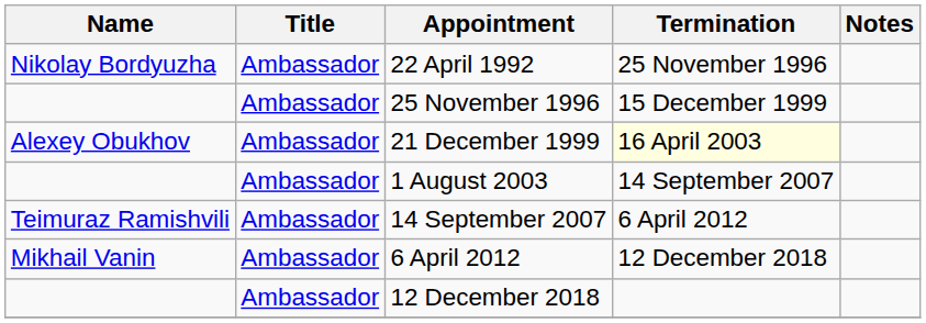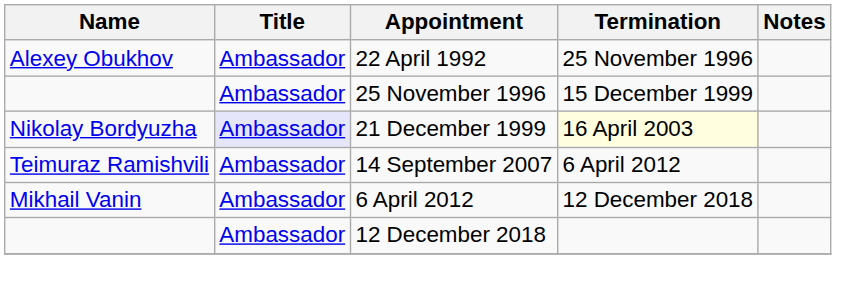22 April 1992 | Name: Nikolay Bordyuzha -> Alexey Obukhov
21 December 1999 | Name: Alexey Obukhov -> Nikolay Bordyuzha
21 December 1999 | Title: no background -> lavender background
- row: Ambassador | 1 August 2003 | 14 September 2007
